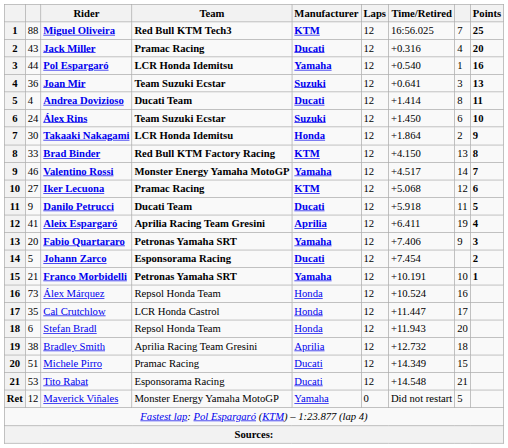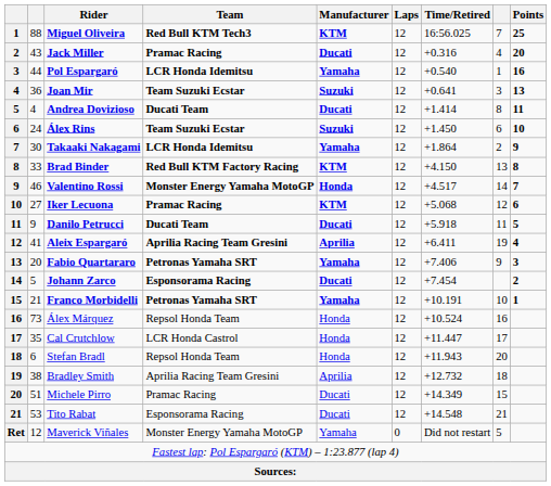Takaaki Nakagami | Manufacturer: Honda -> Yamaha
Valentino Rossi | Manufacturer: Yamaha -> Honda
